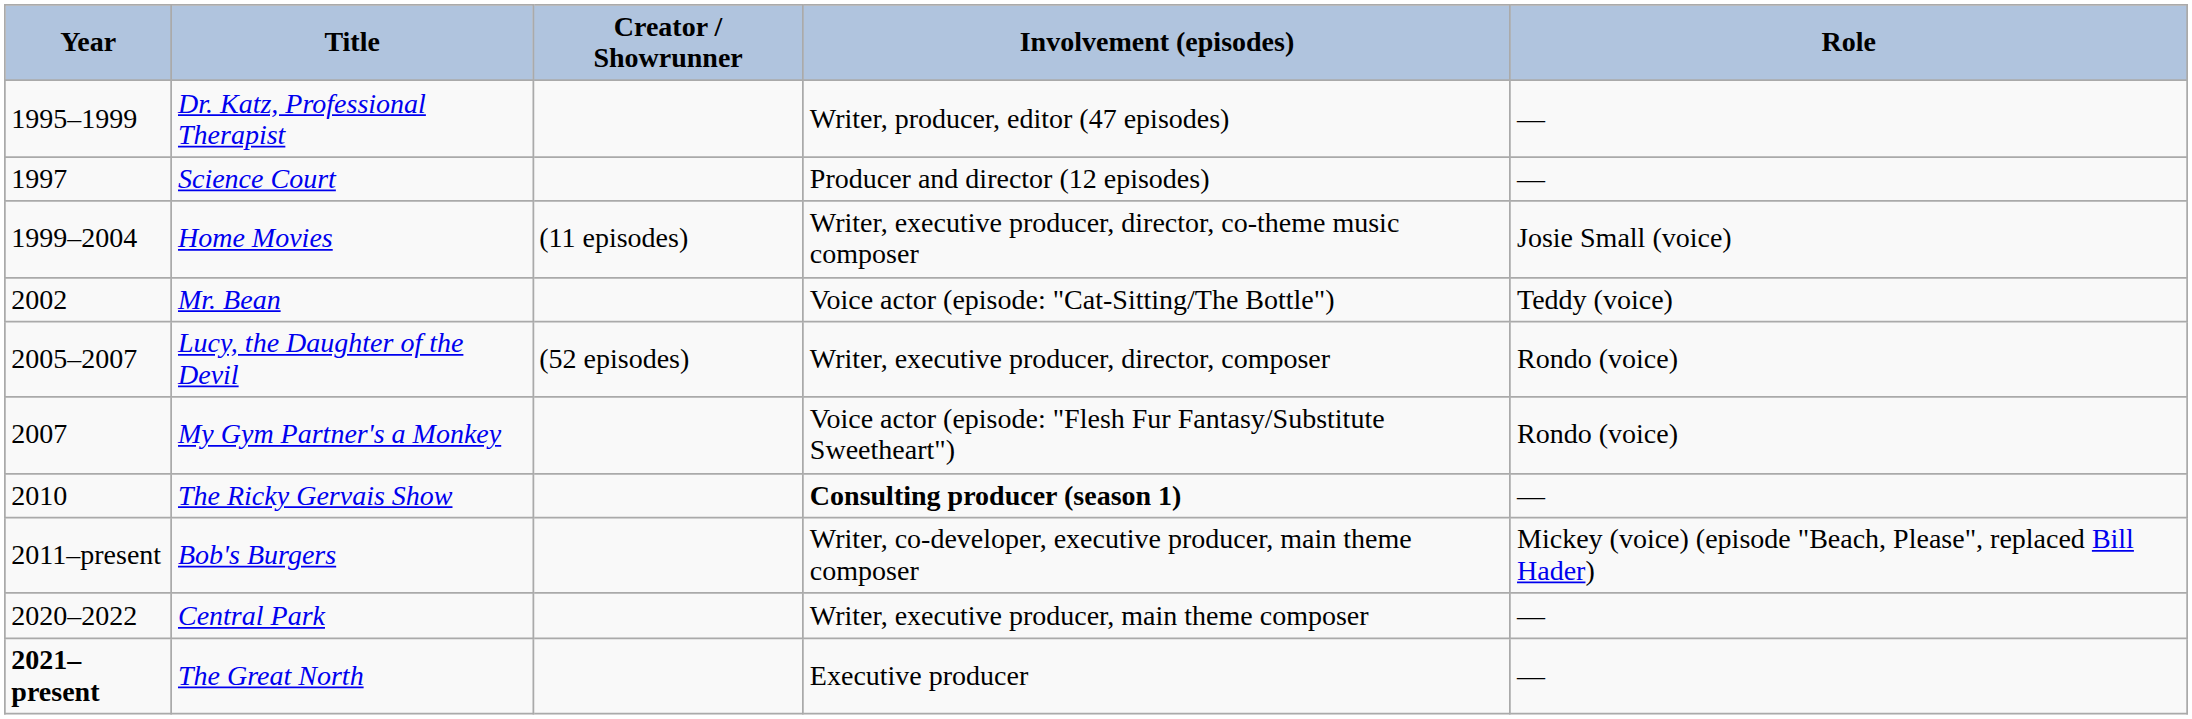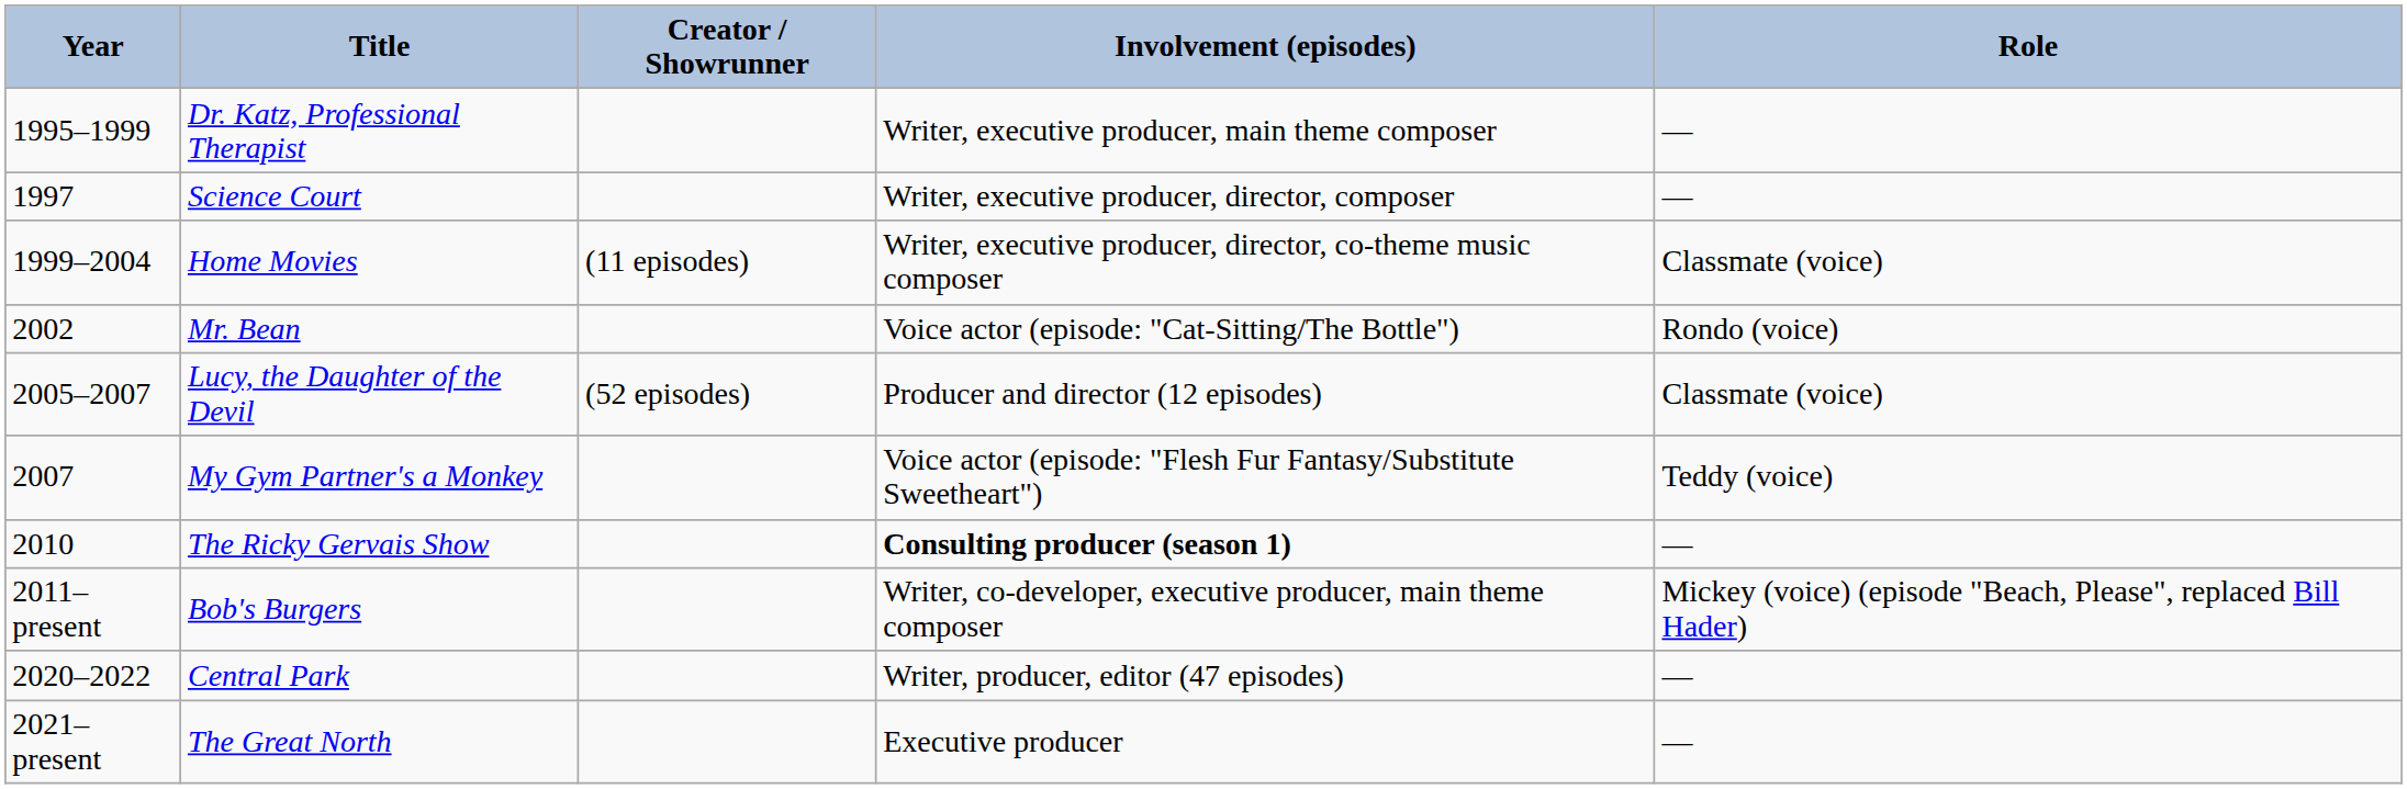Dr. Katz, Professional Therapist | Involvement (episodes): Writer, producer, editor (47 episodes) -> Writer, executive producer, main theme composer
Science Court | Involvement (episodes): Producer and director (12 episodes) -> Writer, executive producer, director, composer
Home Movies | Role: Josie Small (voice) -> Classmate (voice)
Mr. Bean | Role: Teddy (voice) -> Rondo (voice)
Lucy, the Daughter of the Devil | Involvement (episodes): Writer, executive producer, director, composer -> Producer and director (12 episodes)
Lucy, the Daughter of the Devil | Role: Rondo (voice) -> Classmate (voice)
My Gym Partner's a Monkey | Role: Rondo (voice) -> Teddy (voice)
Central Park | Involvement (episodes): Writer, executive producer, main theme composer -> Writer, producer, editor (47 episodes)
The Great North | Year: bold -> normal
